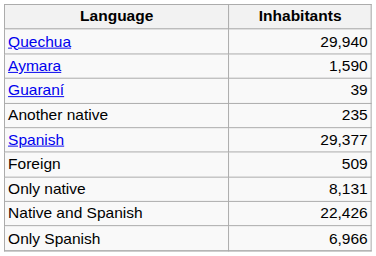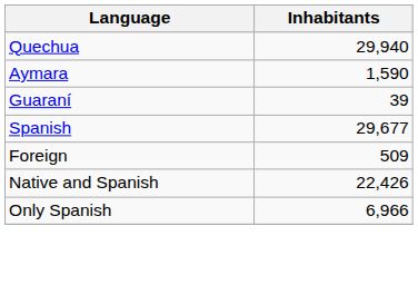- row: Another native | 235
Spanish | Inhabitants: 29,377 -> 29,677
- row: Only native | 8,131
